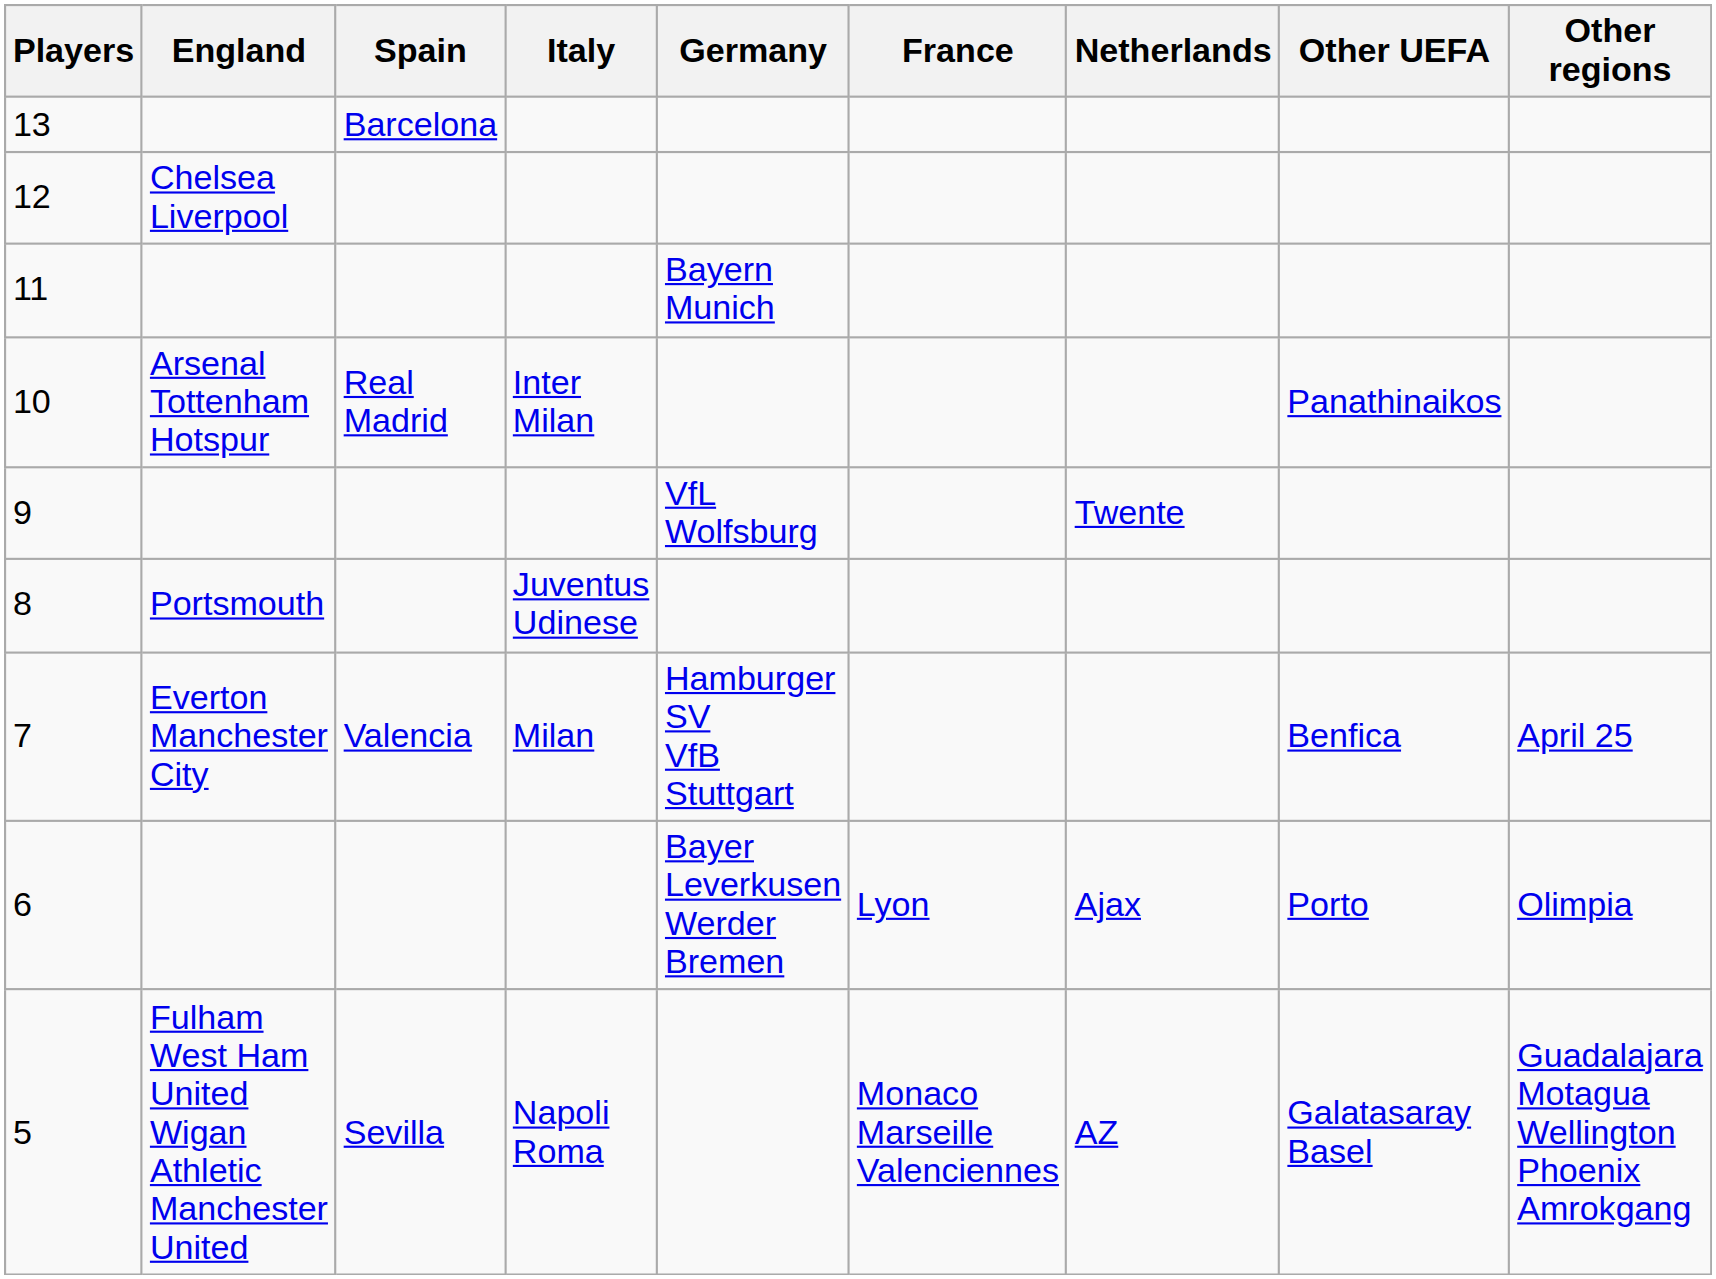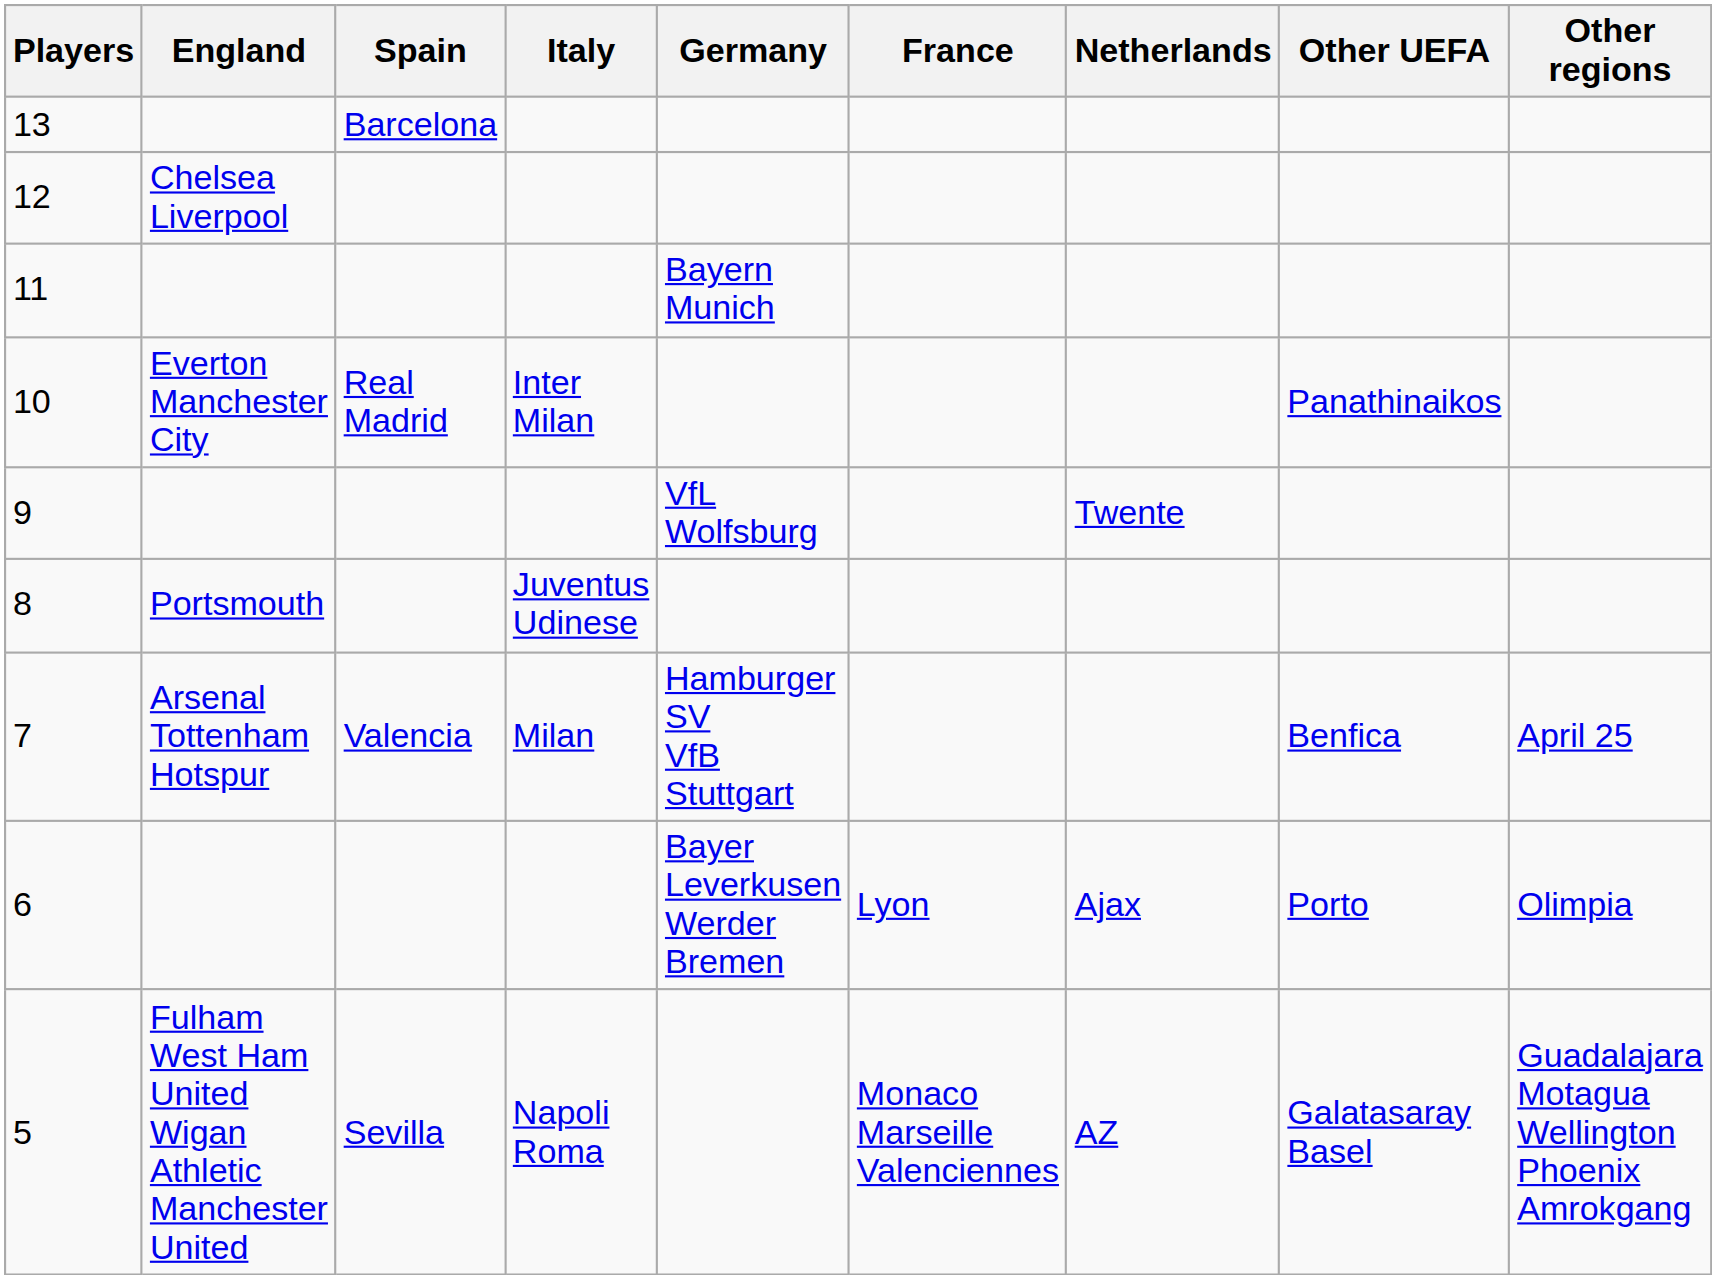10 | England: Arsenal Tottenham Hotspur -> Everton Manchester City
7 | England: Everton Manchester City -> Arsenal Tottenham Hotspur
